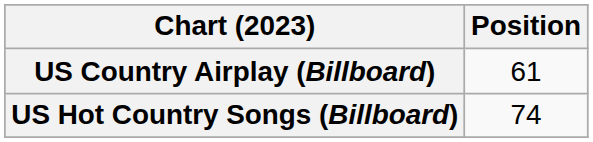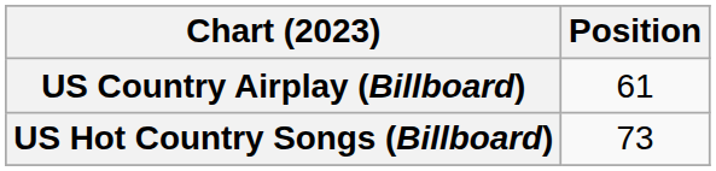US Hot Country Songs (Billboard) | Position: 74 -> 73
